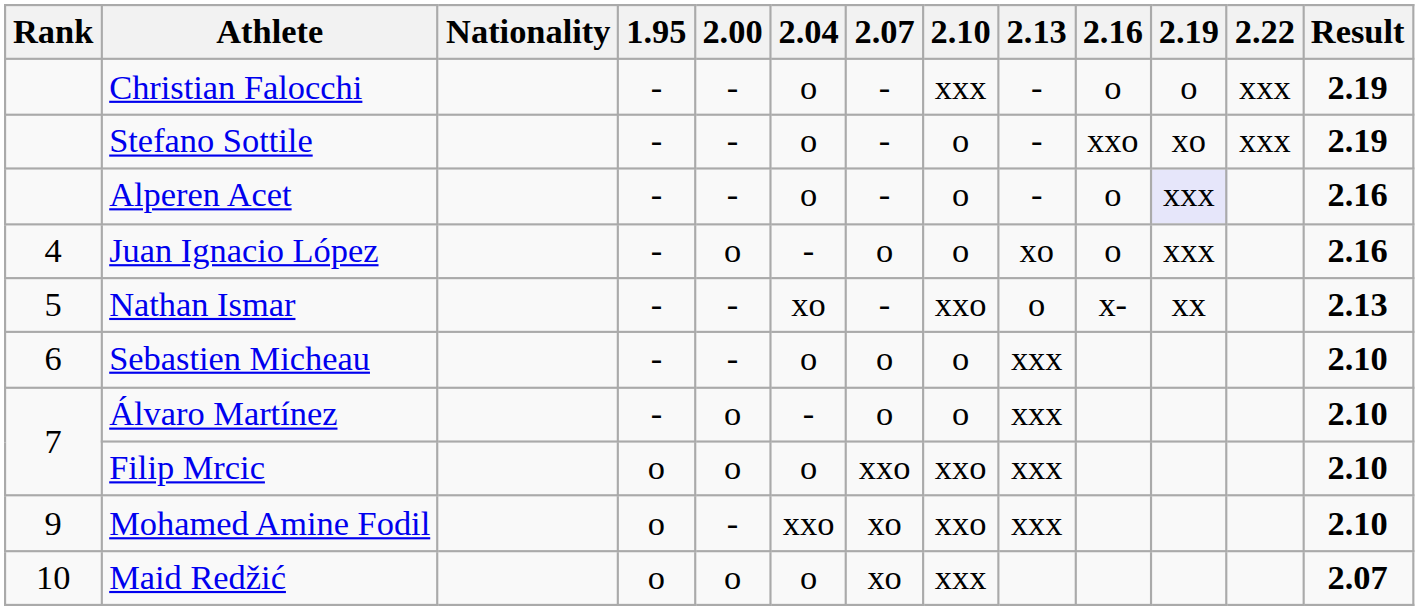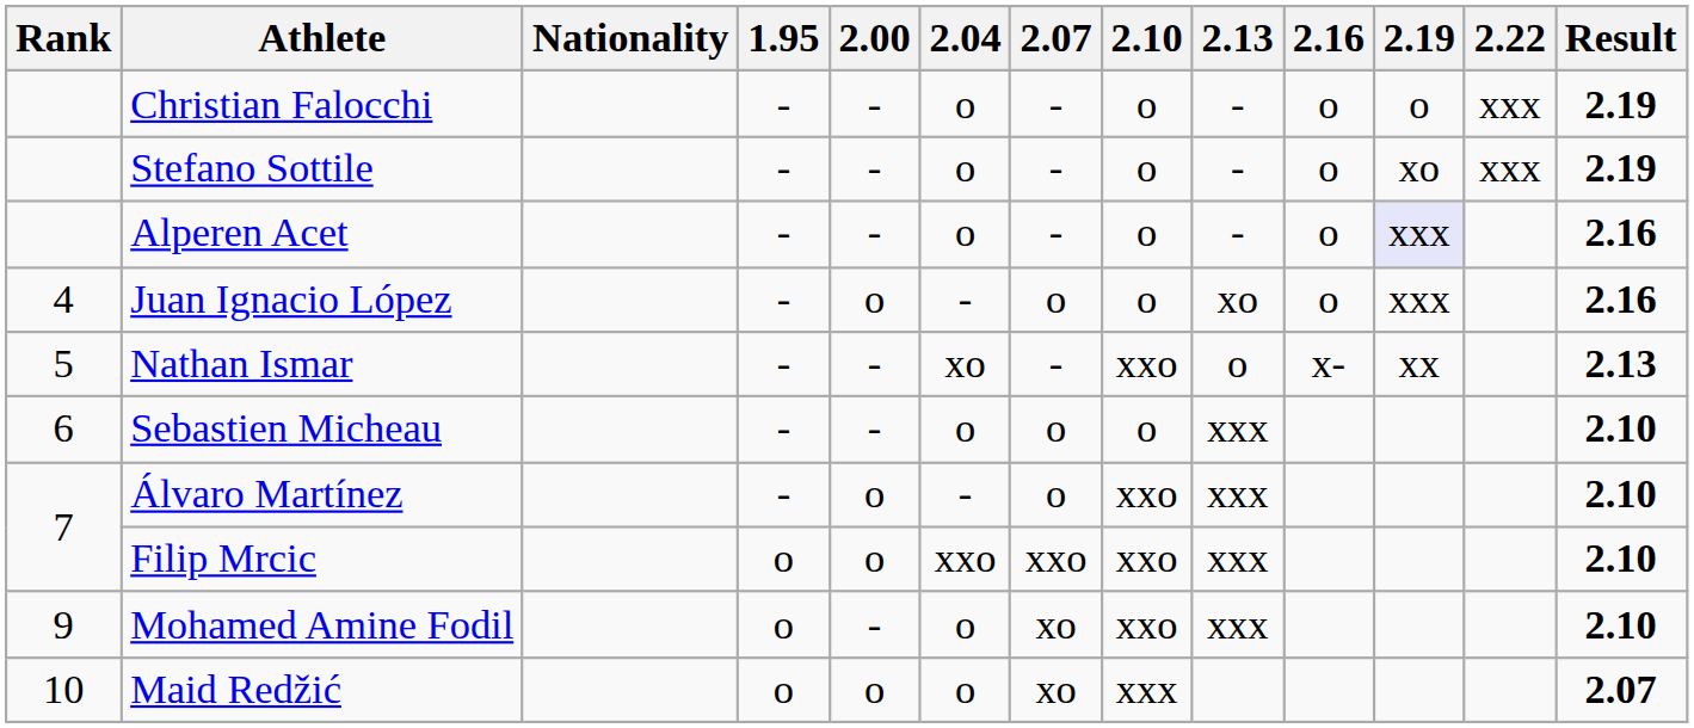Christian Falocchi | 2.10: xxx -> o
Stefano Sottile | 2.16: xxo -> o
Álvaro Martínez | 2.10: o -> xxo
Filip Mrcic | 2.04: o -> xxo
Mohamed Amine Fodil | 2.04: xxo -> o
